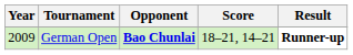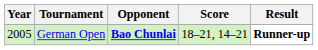German Open | Year: 2009 -> 2005
